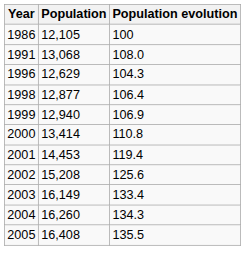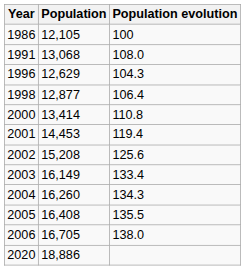- row: 1999 | 12,940 | 106.9
+ row: 2006 | 16,705 | 138.0
+ row: 2020 | 18,886
